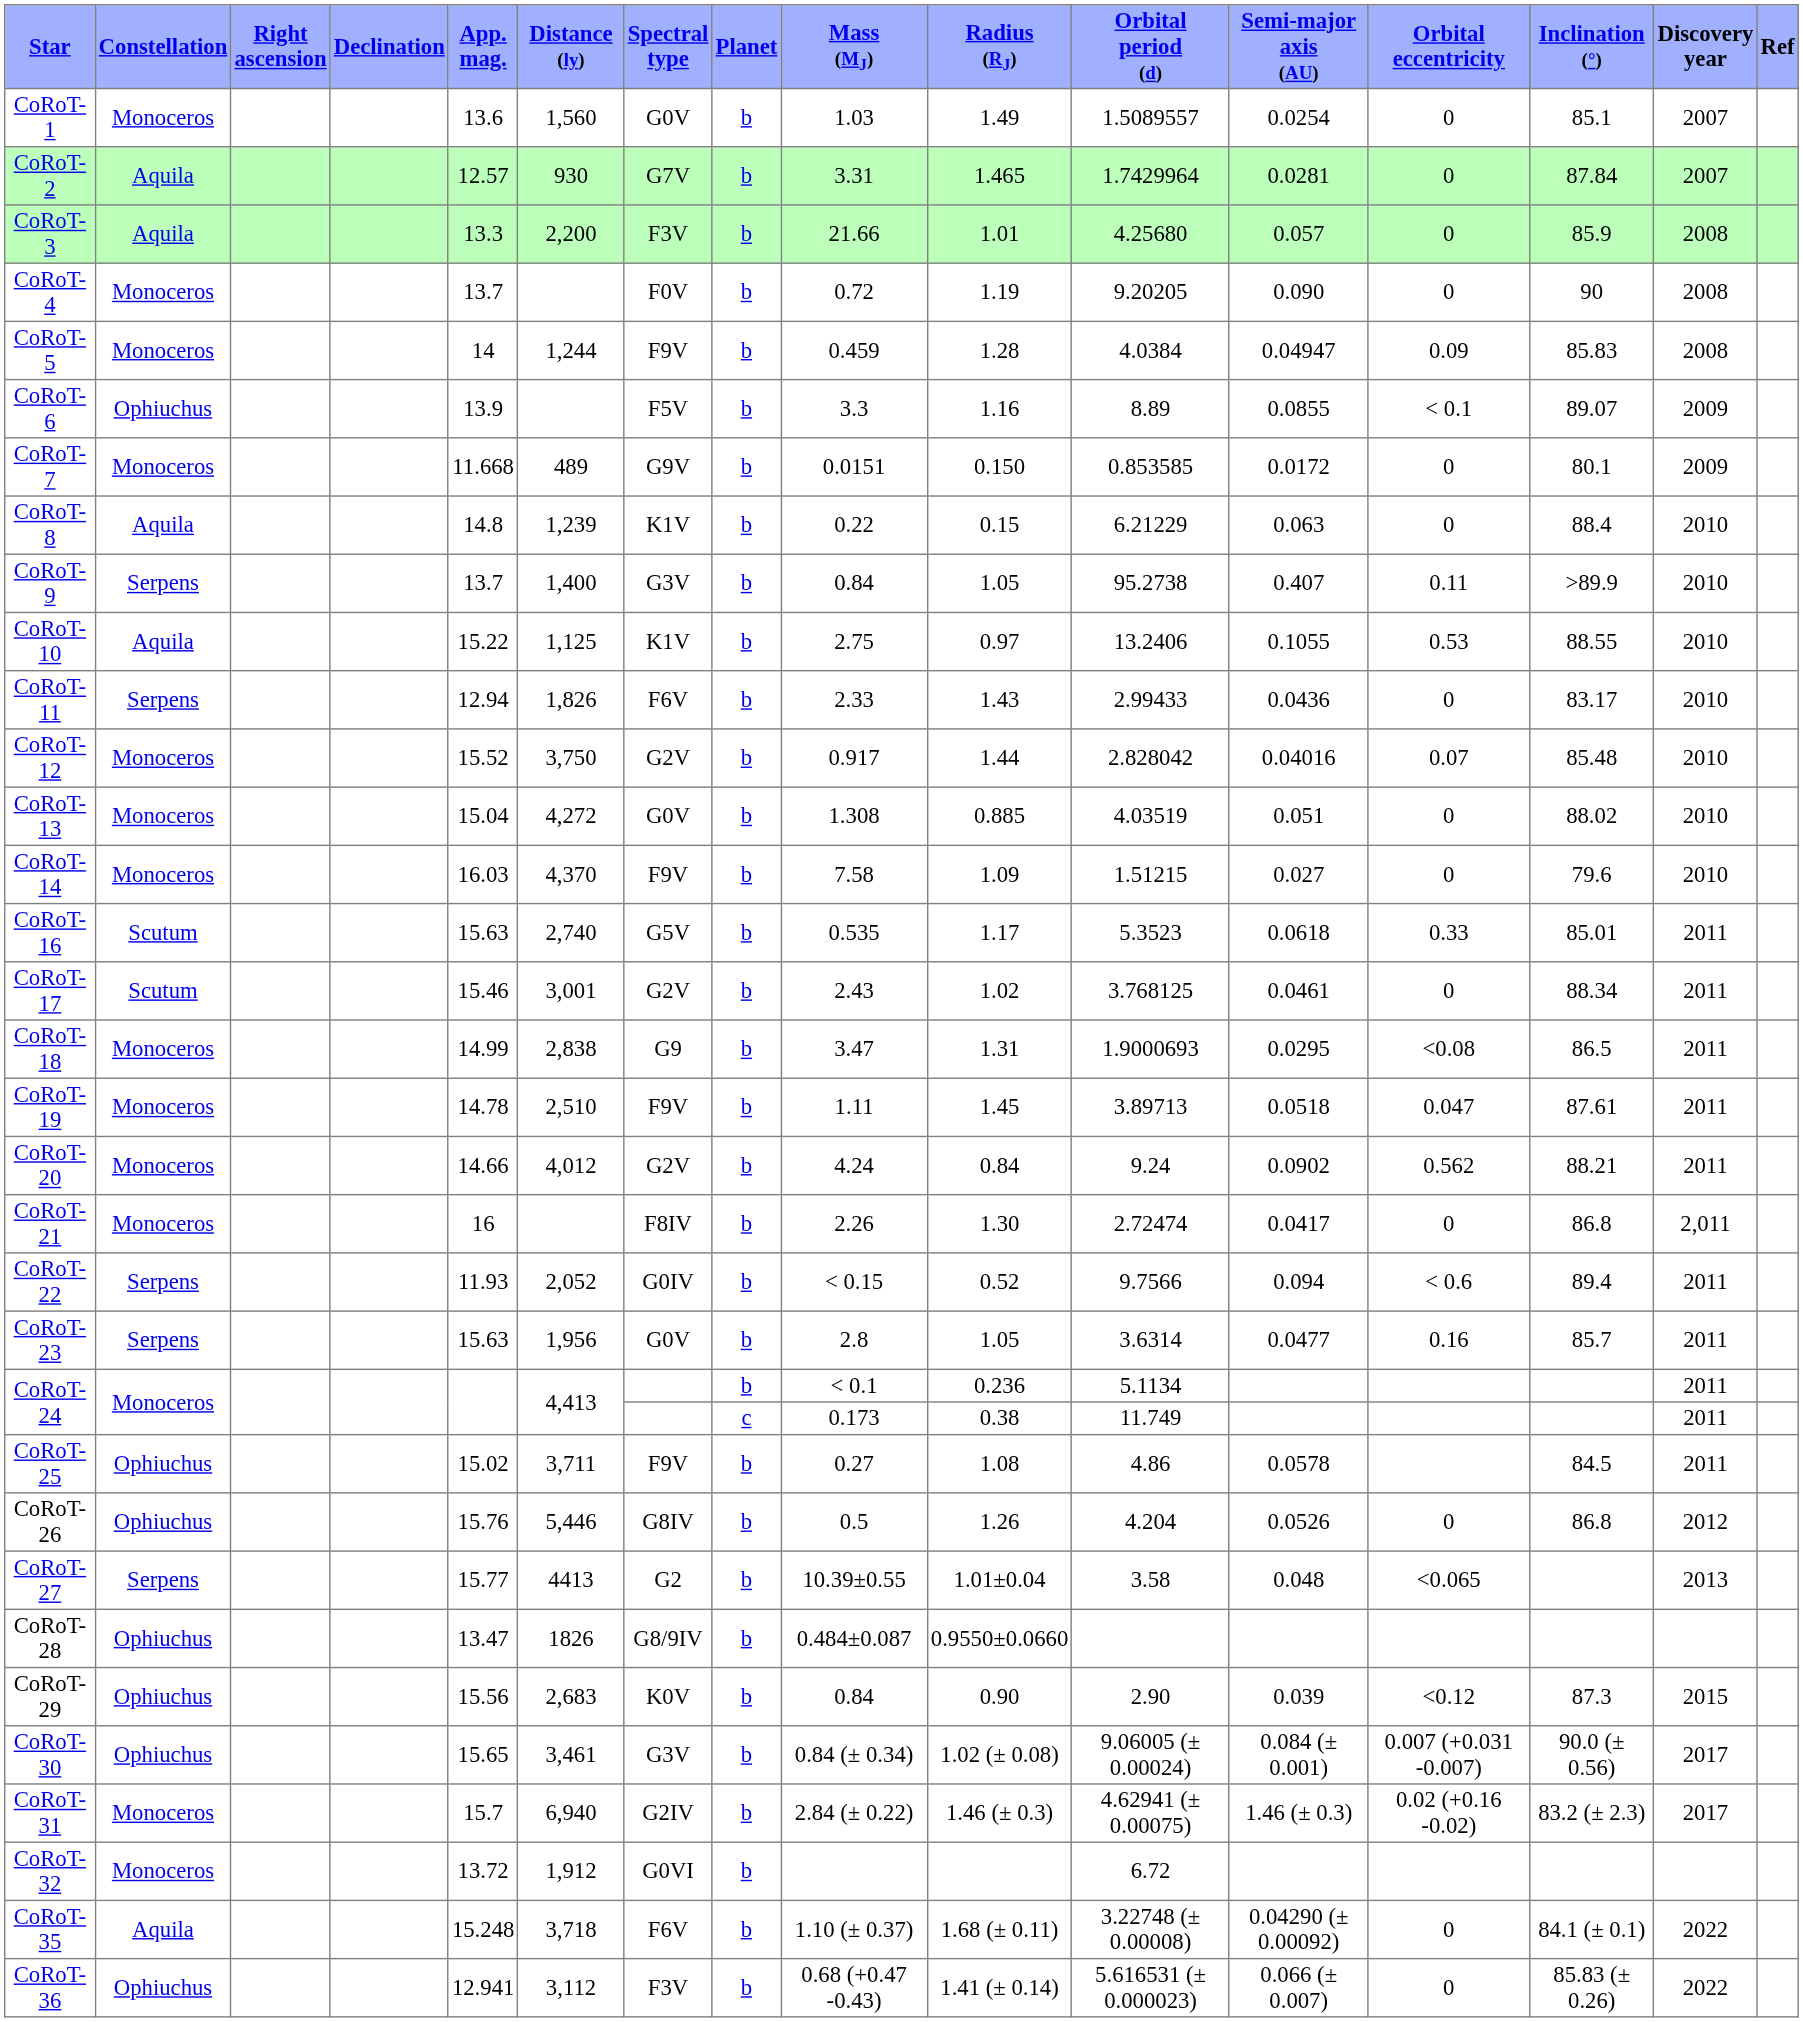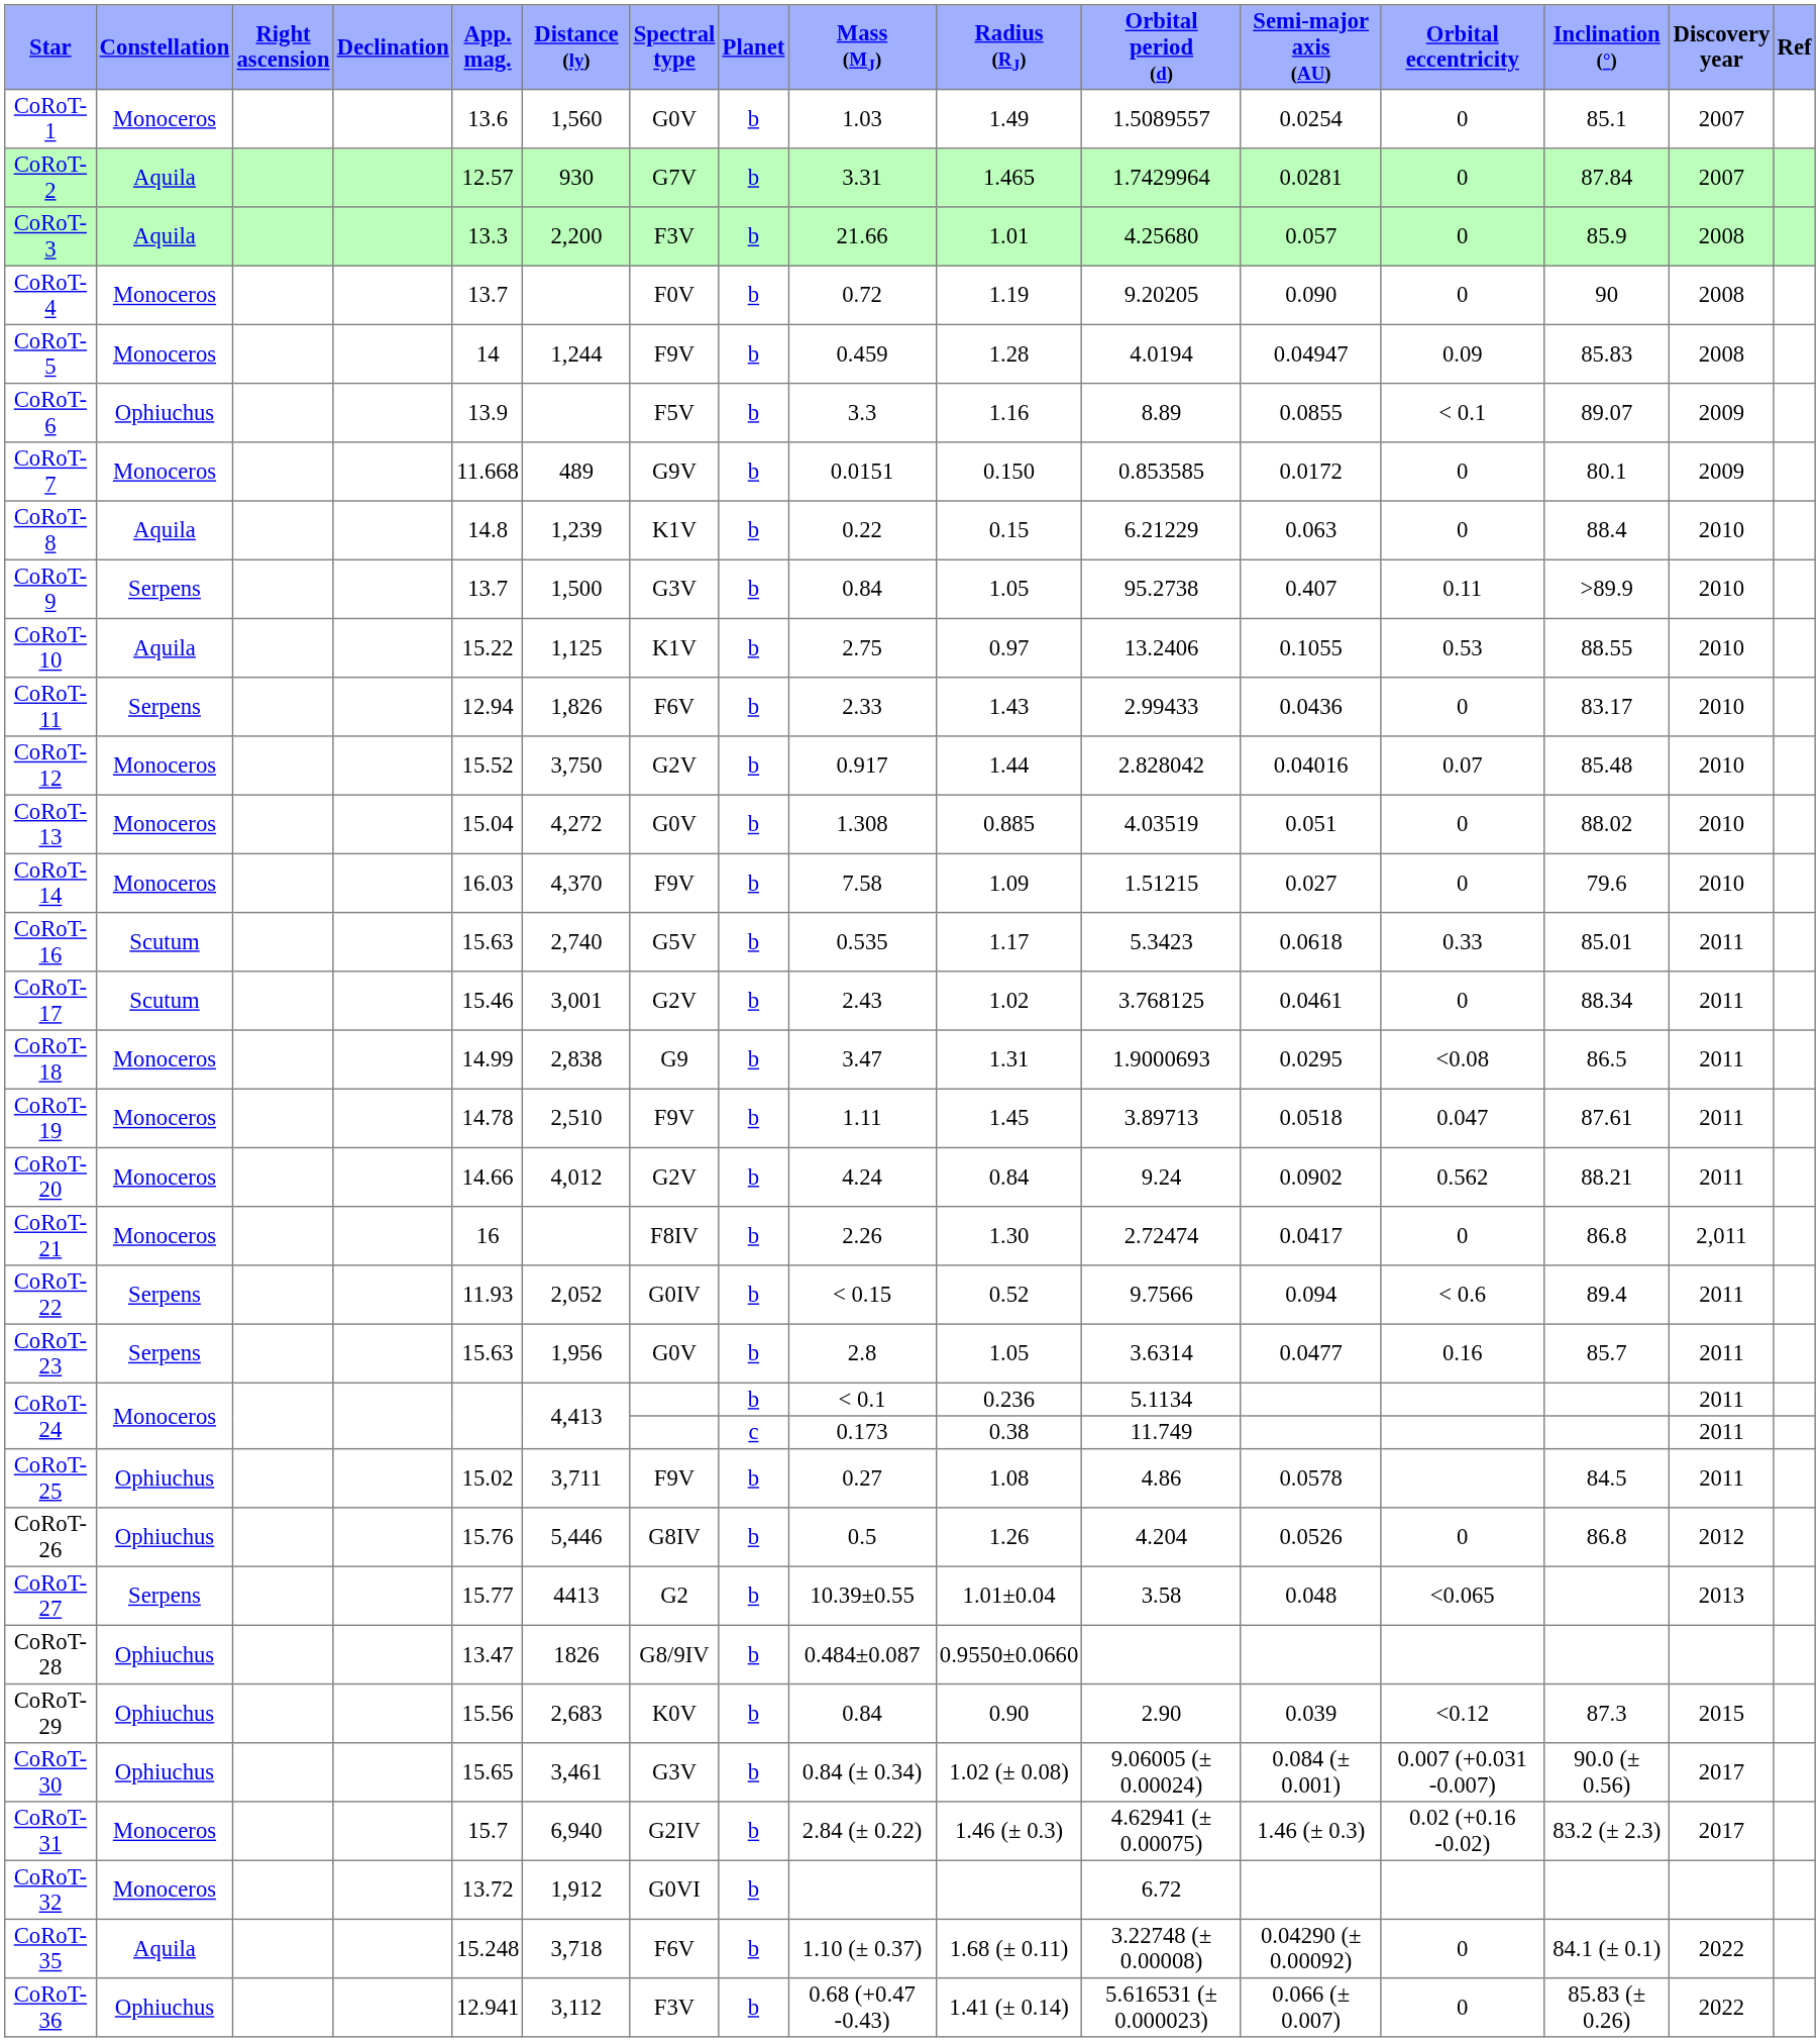CoRoT-5 | Orbital period (d): 4.0384 -> 4.0194
CoRoT-9 | Distance (ly): 1,400 -> 1,500
CoRoT-16 | Orbital period (d): 5.3523 -> 5.3423
